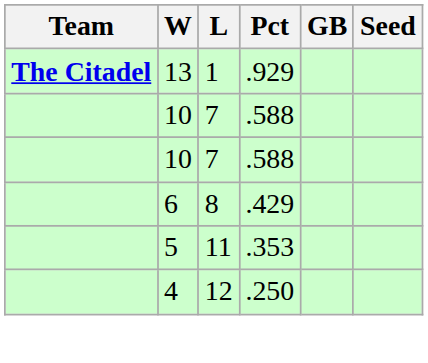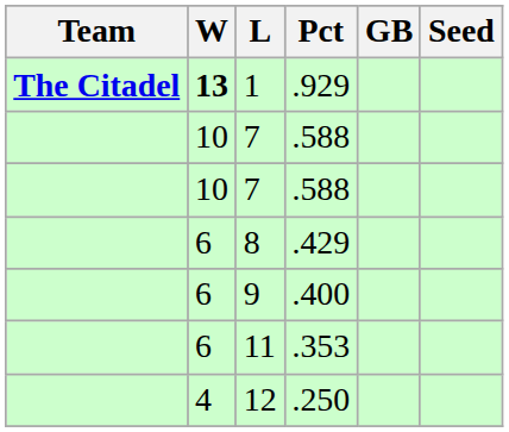1 | W: normal -> bold
+ row: 6 | 9 | .400
11 | W: 5 -> 6
